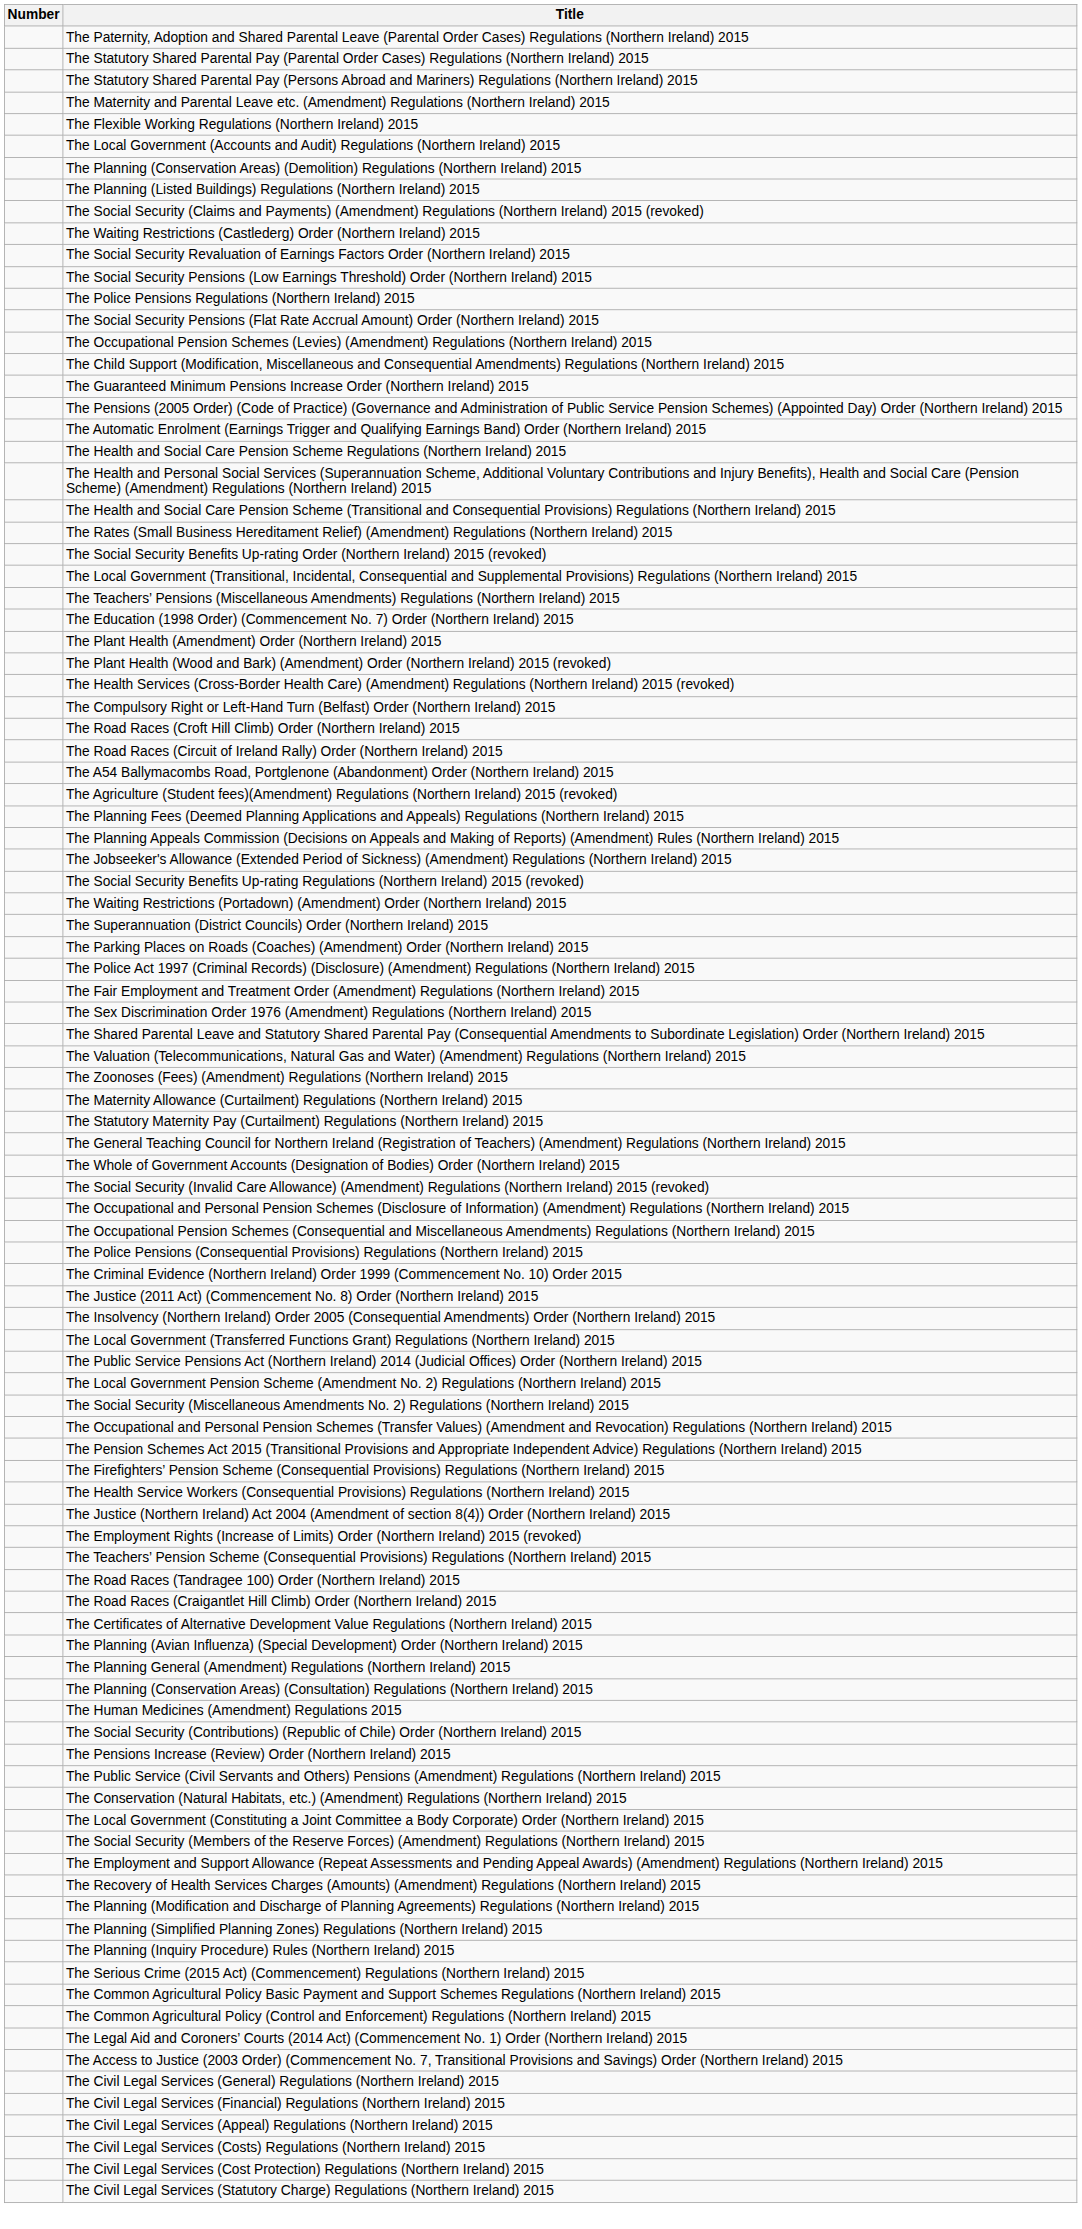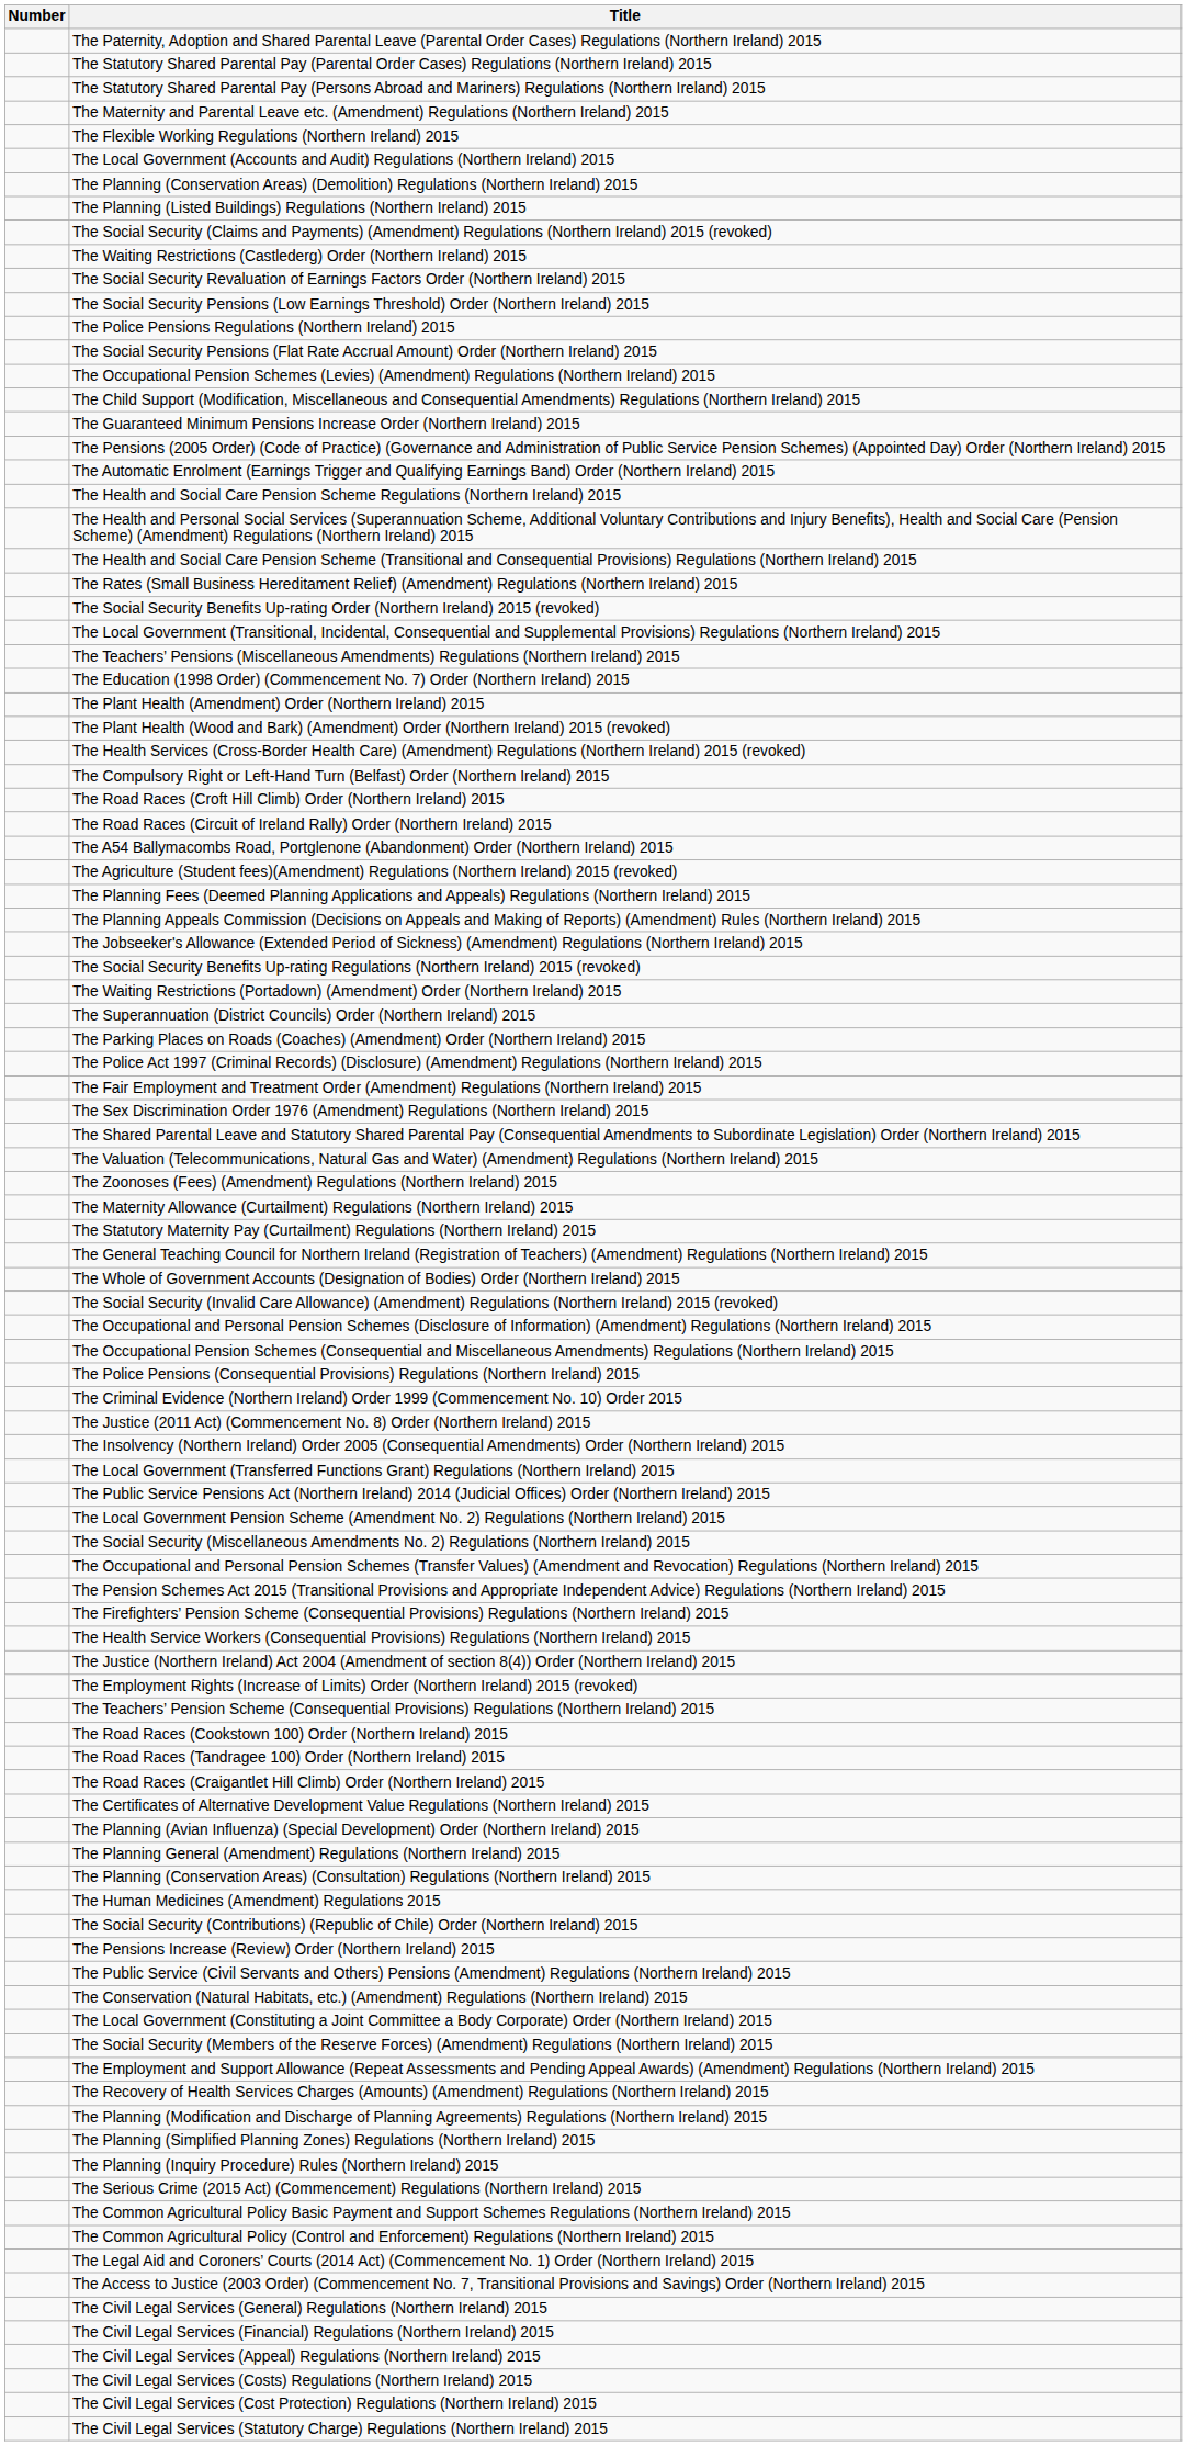+ row: The Road Races (Cookstown 100) Order (Northern Ireland) 2015
